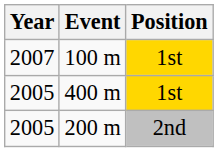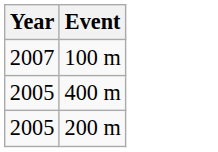- column: Position | 1st | 1st | 2nd
